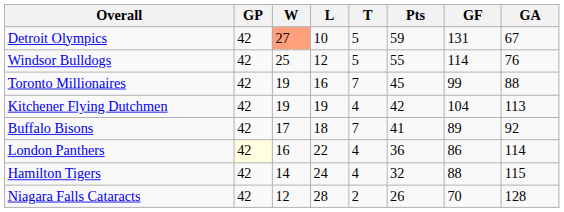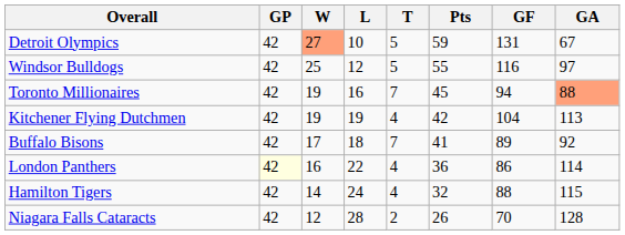Windsor Bulldogs | GF: 114 -> 116
Windsor Bulldogs | GA: 76 -> 97
Toronto Millionaires | GF: 99 -> 94
Toronto Millionaires | GA: no background -> lightsalmon background
